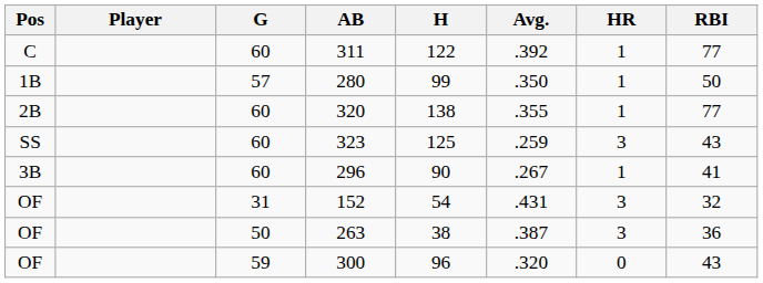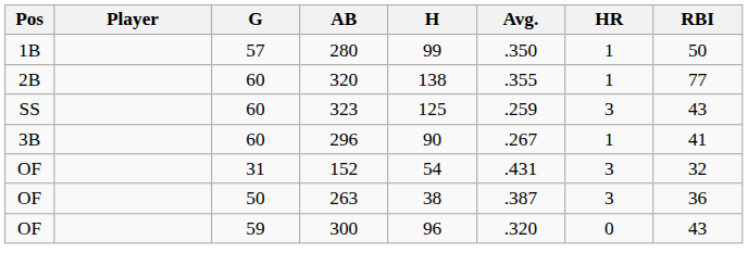- row: C | 60 | 311 | 122 | .392 | 1 | 77
